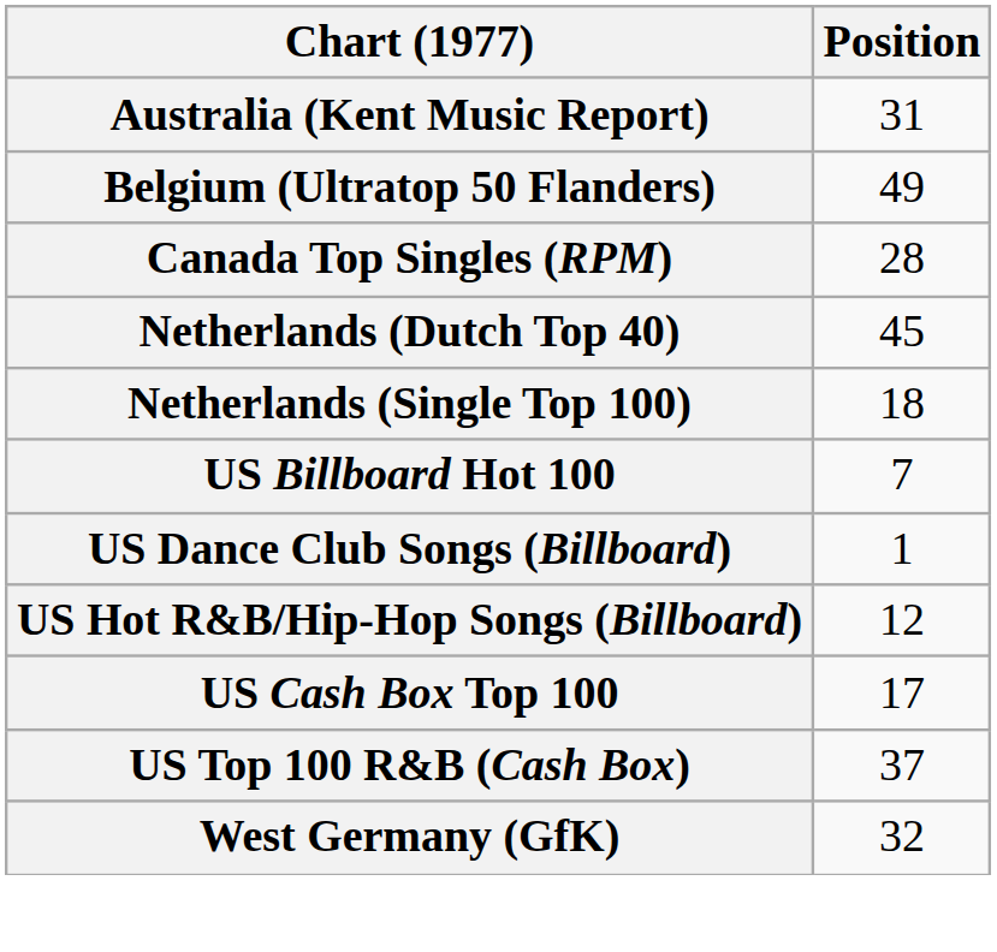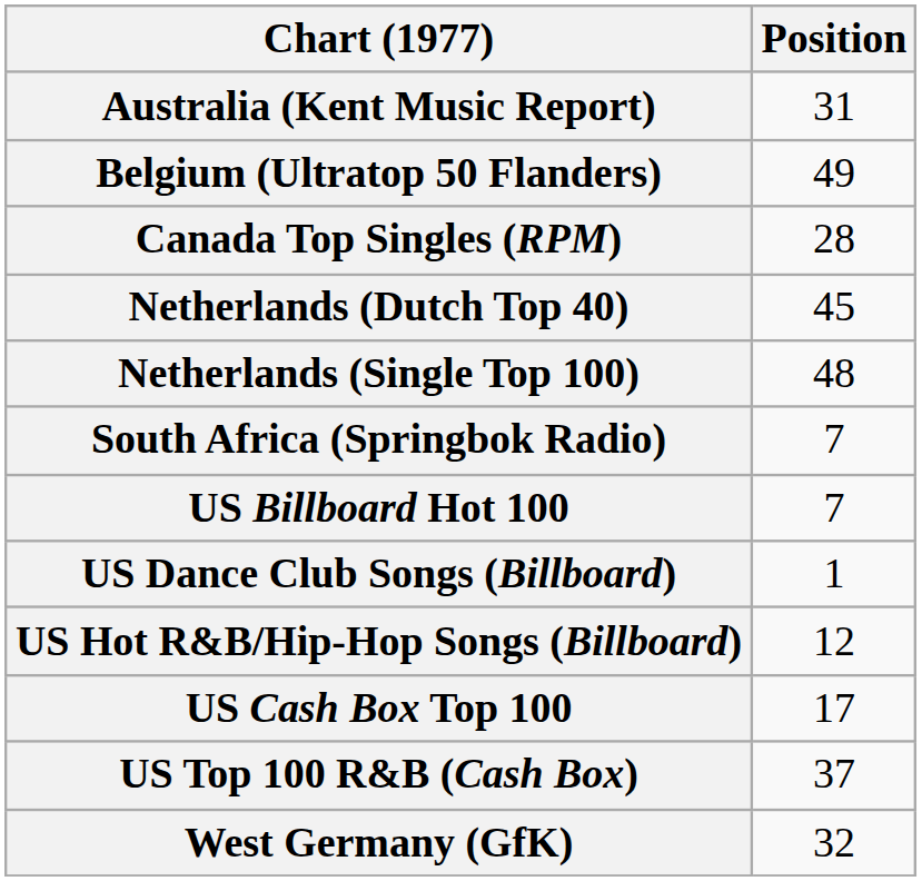Netherlands (Single Top 100) | Position: 18 -> 48
+ row: South Africa (Springbok Radio) | 7
